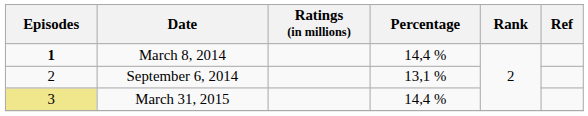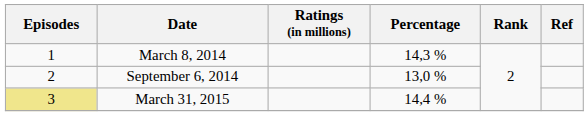March 8, 2014 | Episodes: bold -> normal
March 8, 2014 | Percentage: 14,4 % -> 14,3 %
September 6, 2014 | Percentage: 13,1 % -> 13,0 %
